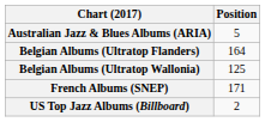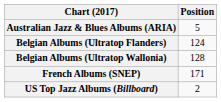Belgian Albums (Ultratop Flanders) | Position: 164 -> 124
Belgian Albums (Ultratop Wallonia) | Position: 125 -> 128
